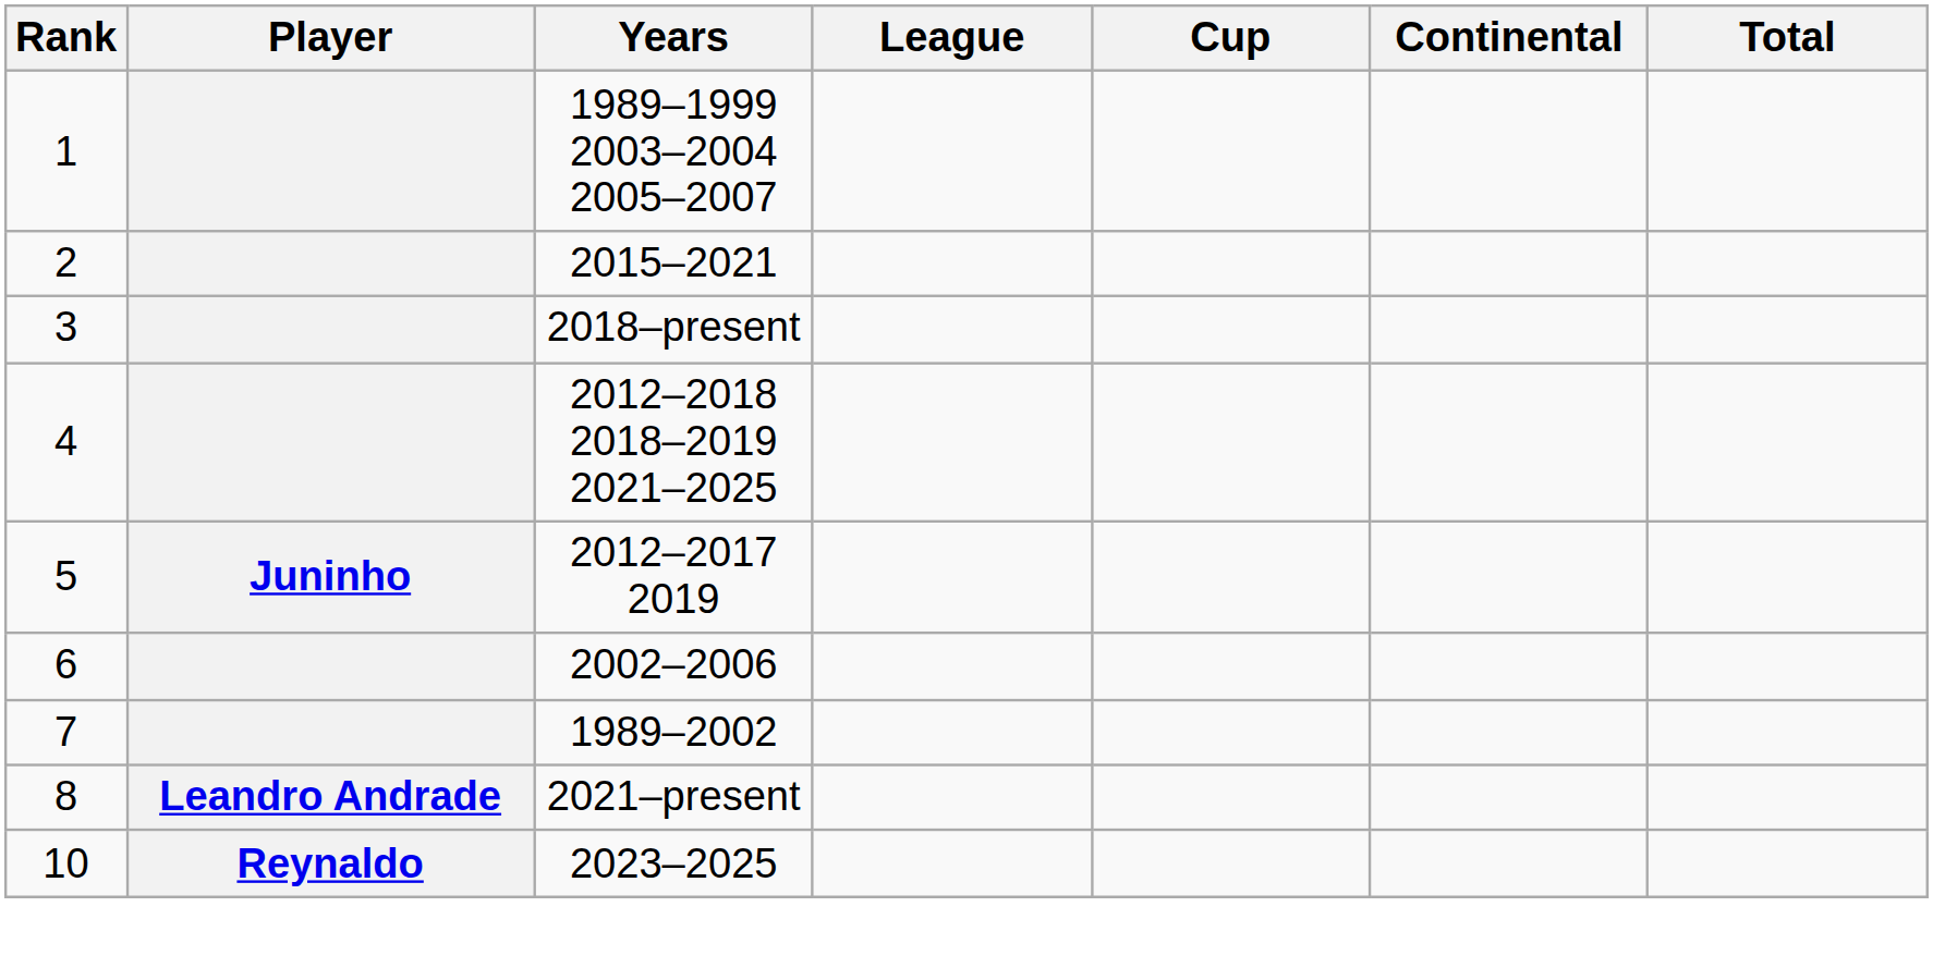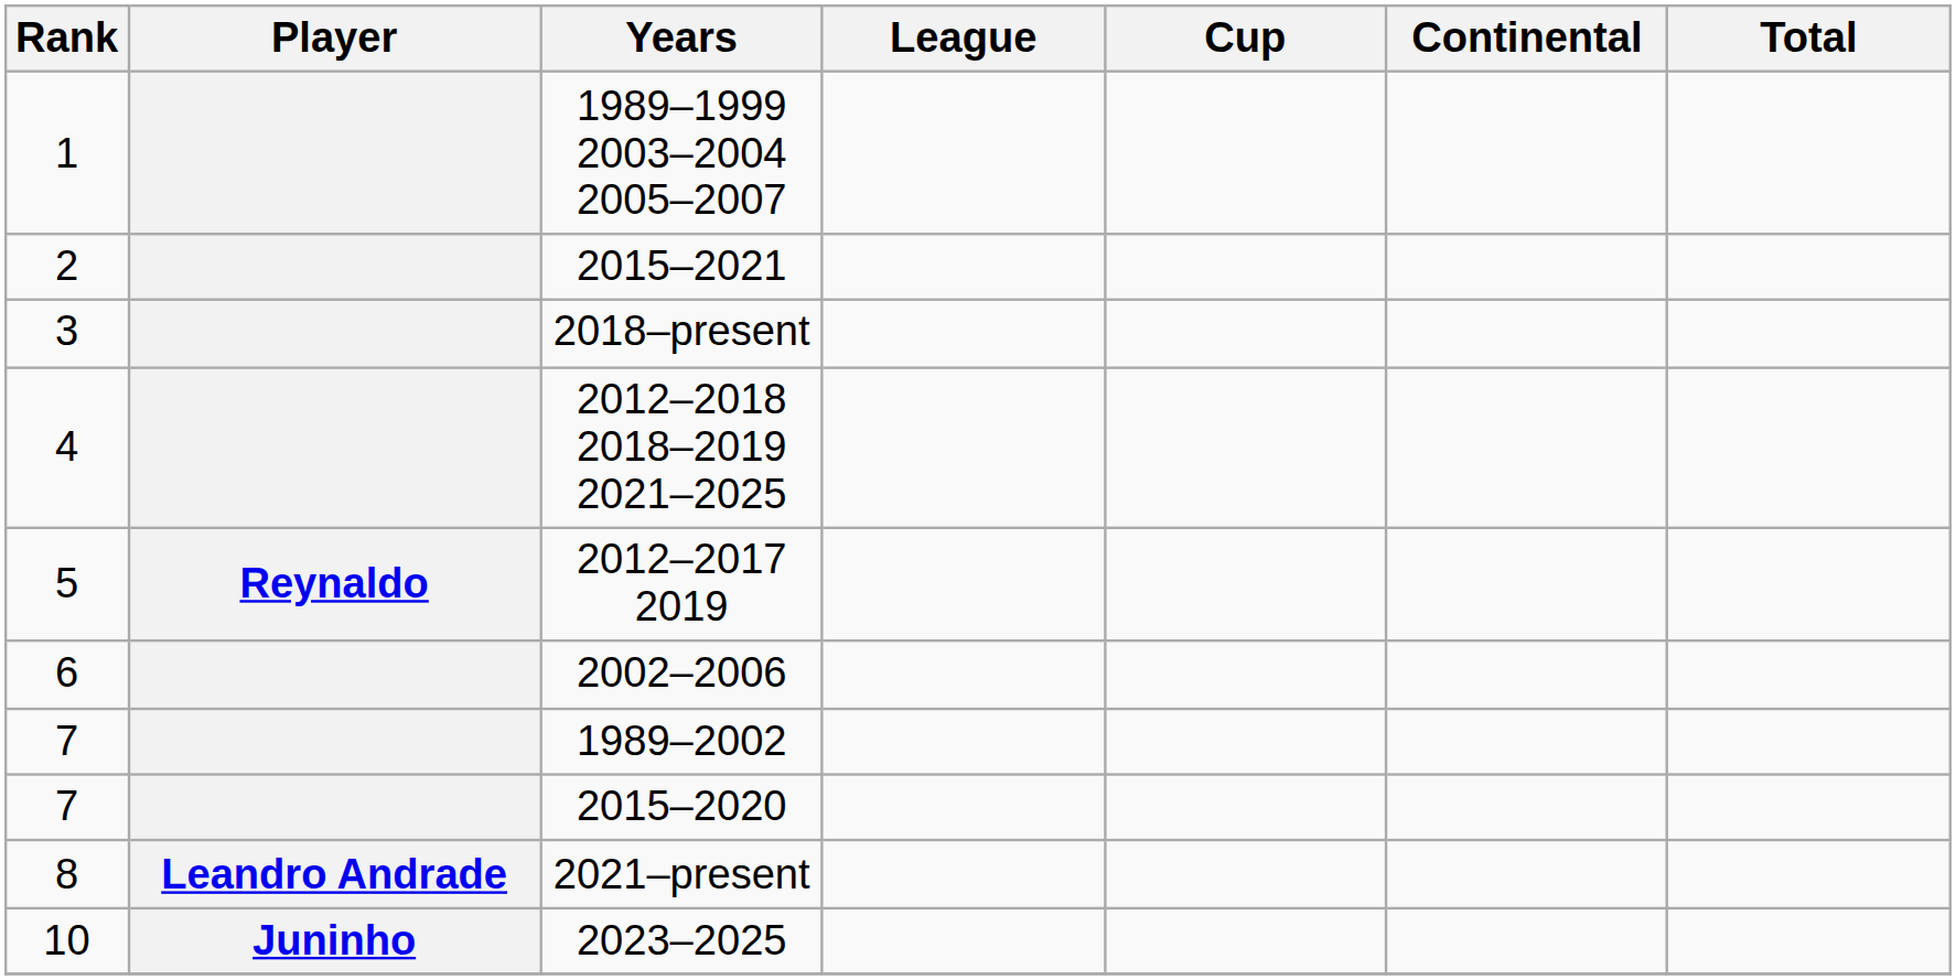2012–2017 2019 | Player: Juninho -> Reynaldo
+ row: 7 | 2015–2020
2023–2025 | Player: Reynaldo -> Juninho
